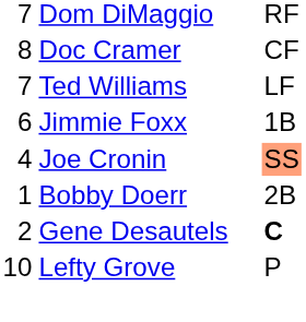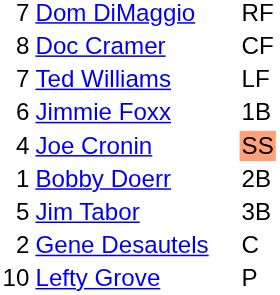+ row: 5 | Jim Tabor | 3B
Gene Desautels | column 3: bold -> normal
